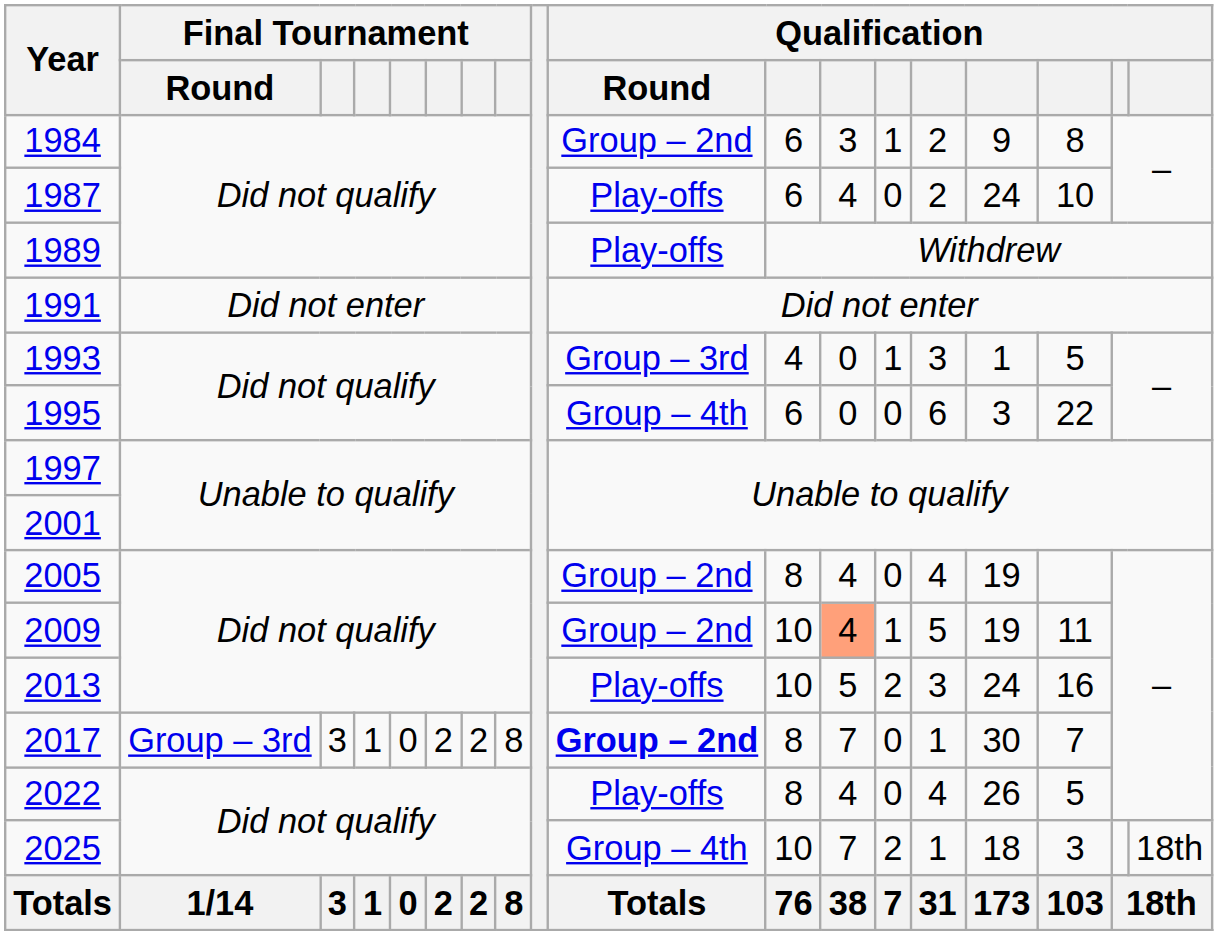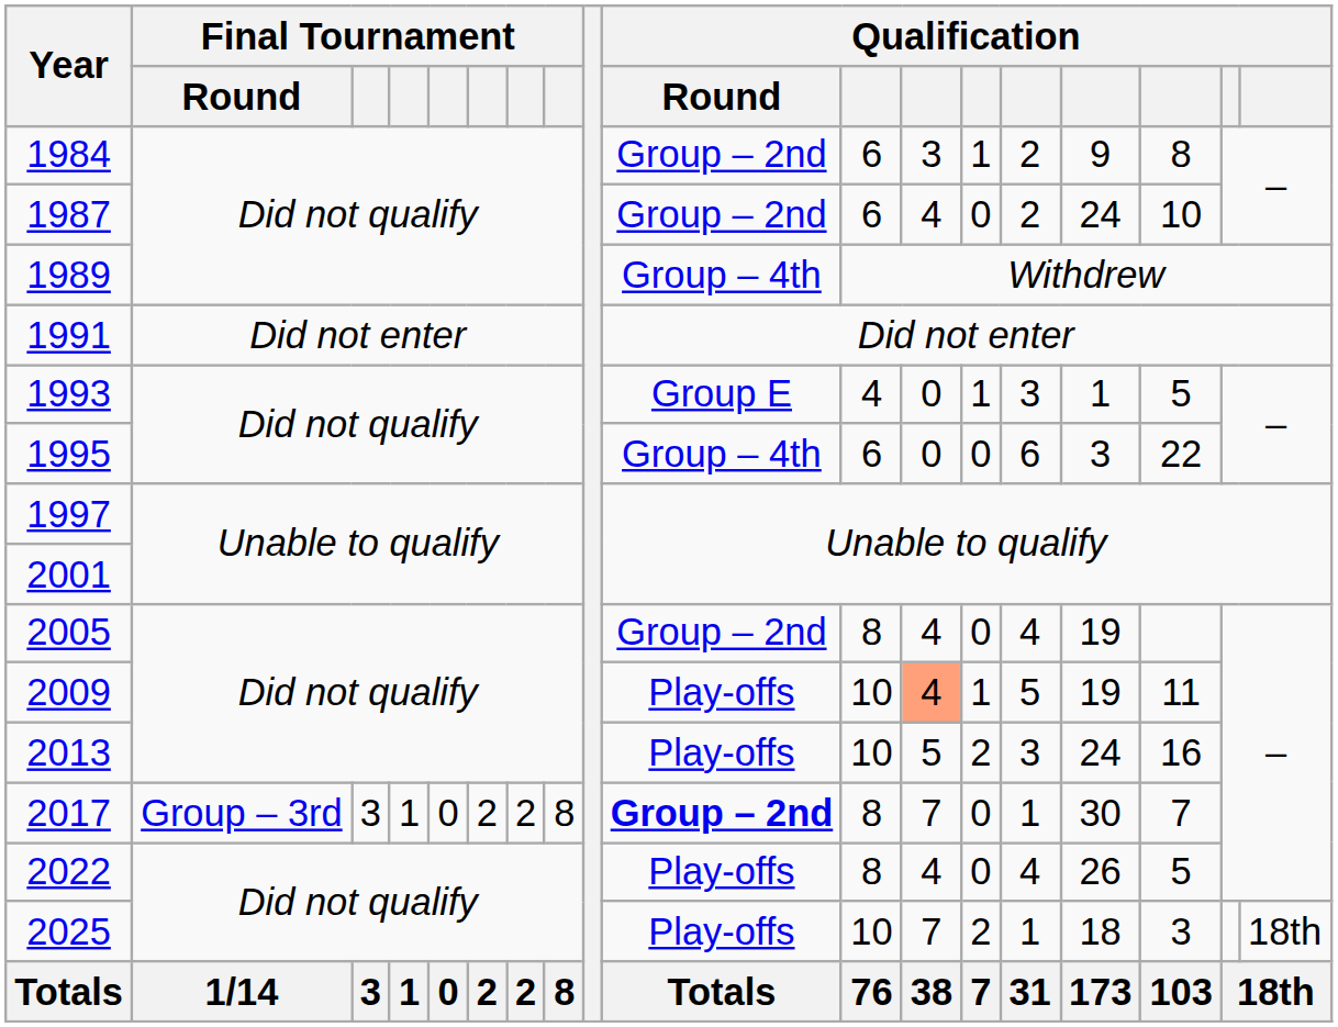1987 | Qualification / Round: Play-offs -> Group – 2nd
1989 | Qualification / Round: Play-offs -> Group – 4th
1993 | Qualification / Round: Group – 3rd -> Group E
2009 | Qualification / Round: Group – 2nd -> Play-offs
2025 | Qualification / Round: Group – 4th -> Play-offs
